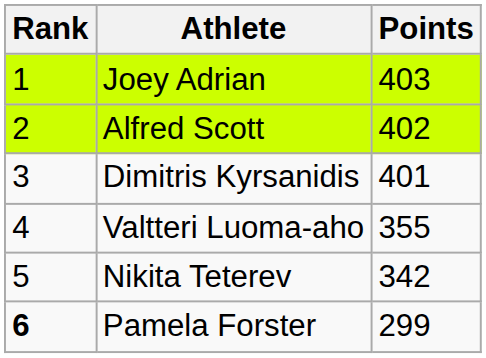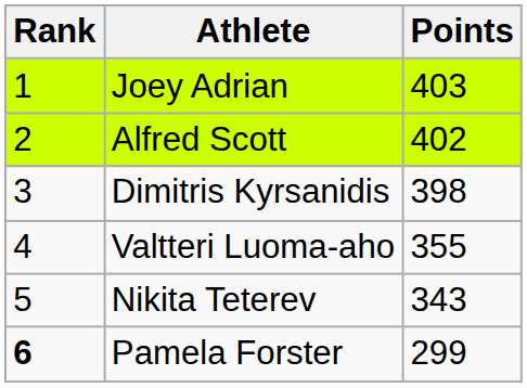Dimitris Kyrsanidis | Points: 401 -> 398
Nikita Teterev | Points: 342 -> 343
